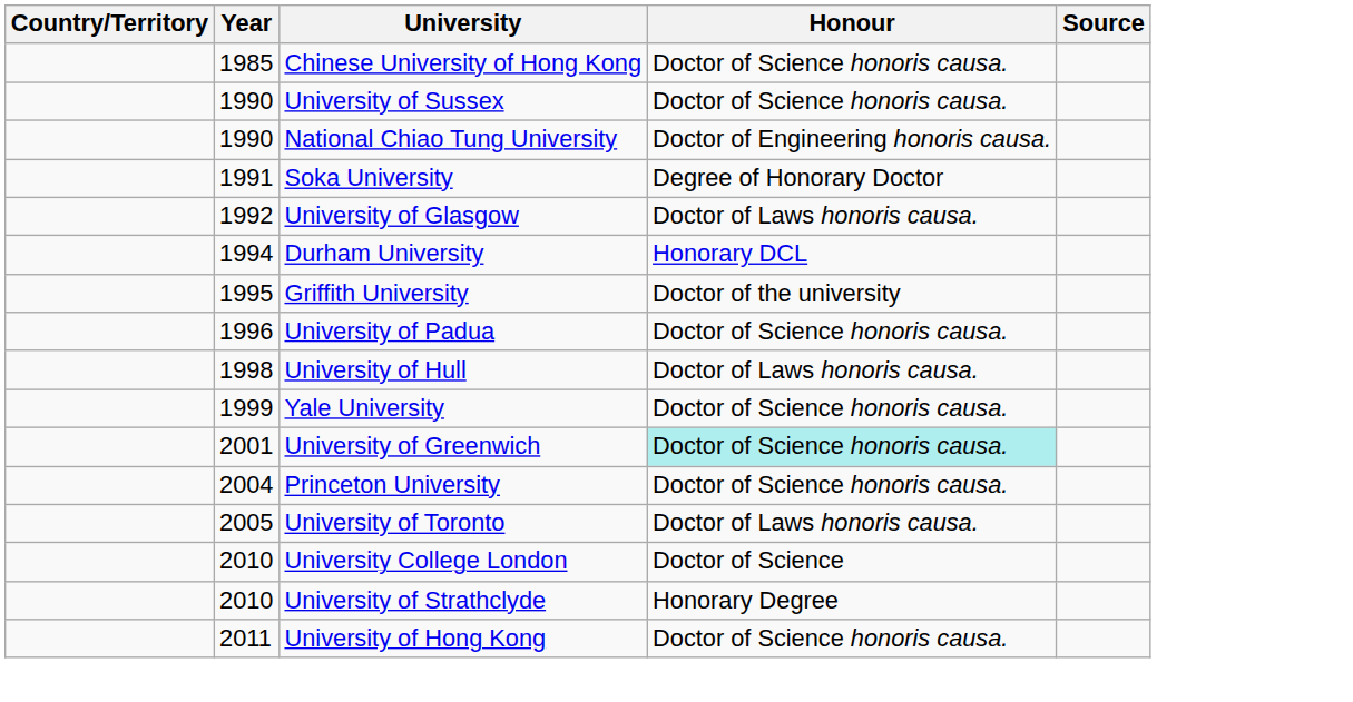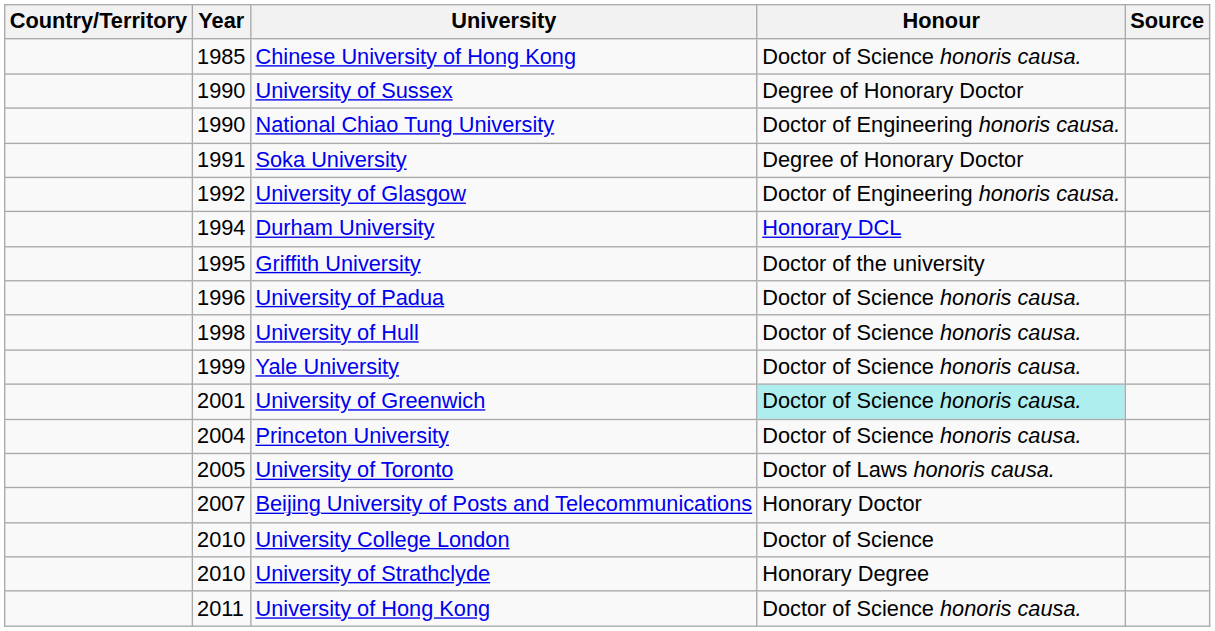University of Sussex | Honour: Doctor of Science honoris causa. -> Degree of Honorary Doctor
University of Glasgow | Honour: Doctor of Laws honoris causa. -> Doctor of Engineering honoris causa.
University of Hull | Honour: Doctor of Laws honoris causa. -> Doctor of Science honoris causa.
+ row: 2007 | Beijing University of Posts and Telecommunications | Honorary Doctor
